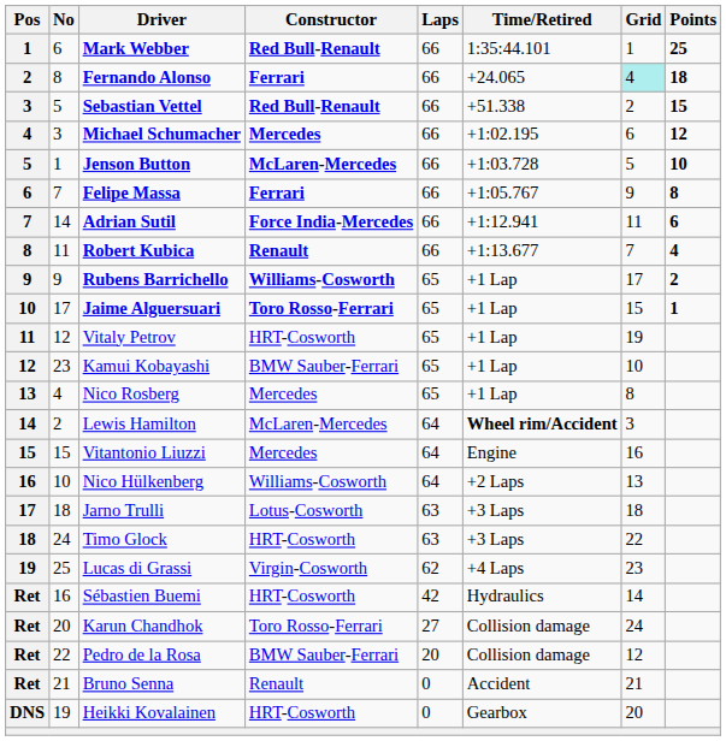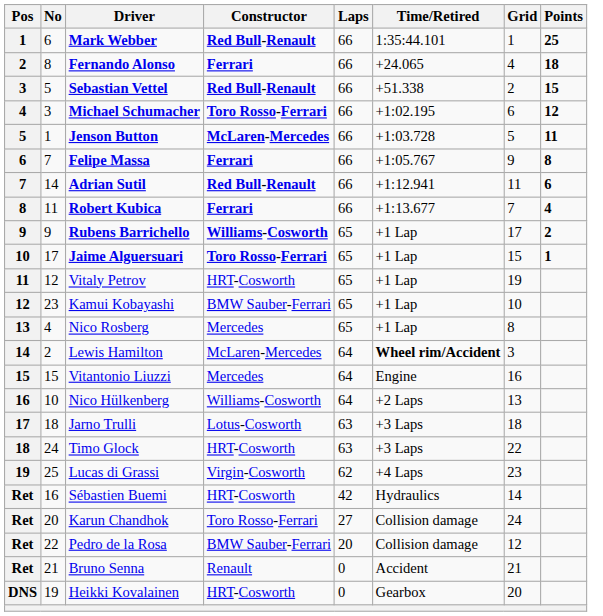Fernando Alonso | Grid: paleturquoise background -> no background
Michael Schumacher | Constructor: Mercedes -> Toro Rosso-Ferrari
Jenson Button | Points: 10 -> 11
Adrian Sutil | Constructor: Force India-Mercedes -> Red Bull-Renault
Robert Kubica | Constructor: Renault -> Ferrari
